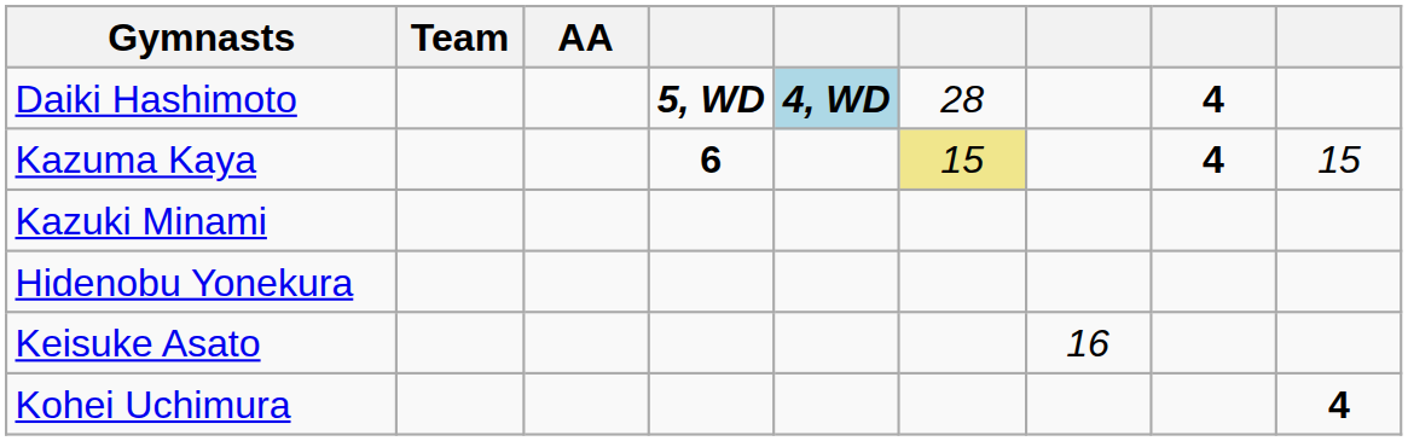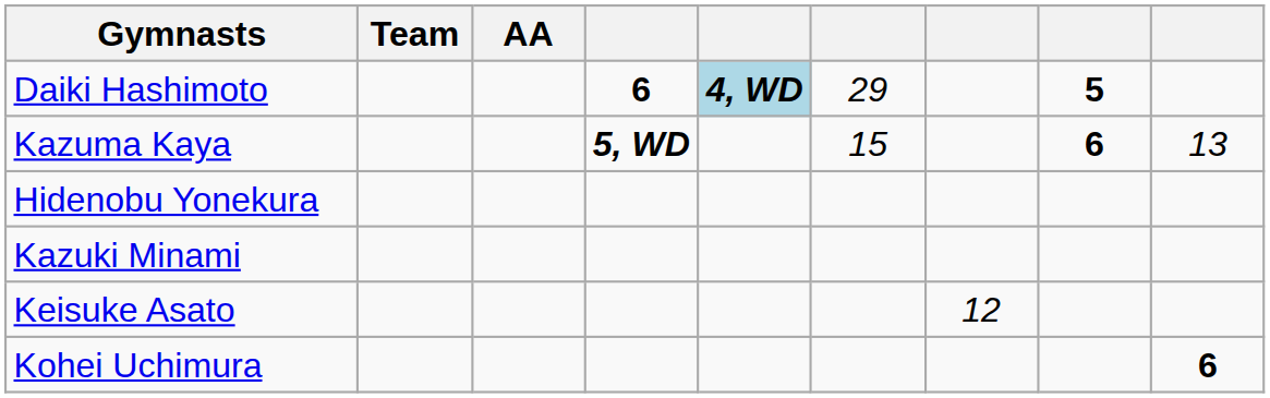Daiki Hashimoto | column 4: 5, WD -> 6
Daiki Hashimoto | column 6: 28 -> 29
Daiki Hashimoto | column 8: 4 -> 5
Kazuma Kaya | column 4: 6 -> 5, WD
Kazuma Kaya | column 6: khaki background -> no background
Kazuma Kaya | column 8: 4 -> 6
Kazuma Kaya | column 9: 15 -> 13
rows swapped: Kazuki Minami <-> Hidenobu Yonekura
Keisuke Asato | column 7: 16 -> 12
Kohei Uchimura | column 9: 4 -> 6
